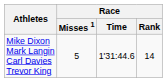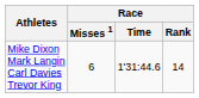Mike Dixon Mark Langin Carl Davies Trevor King | Race / Misses 1: 5 -> 6
